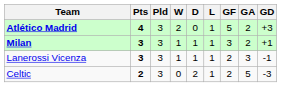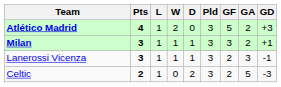columns swapped: Pld <-> L
